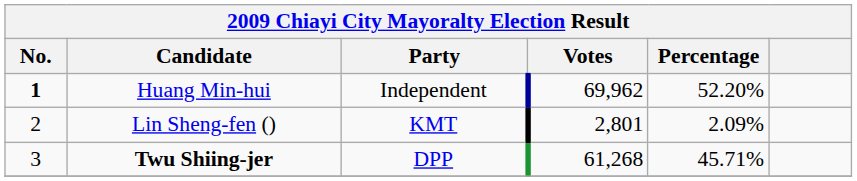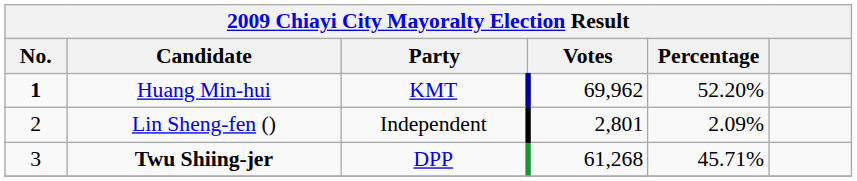Huang Min-hui | Party: Independent -> KMT
Lin Sheng-fen () | Party: KMT -> Independent
